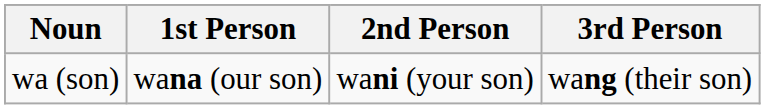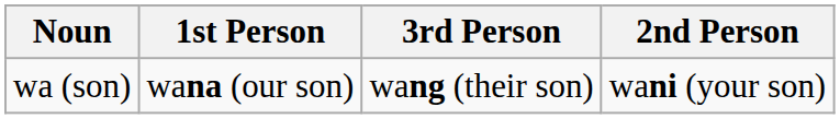columns swapped: 2nd Person <-> 3rd Person
